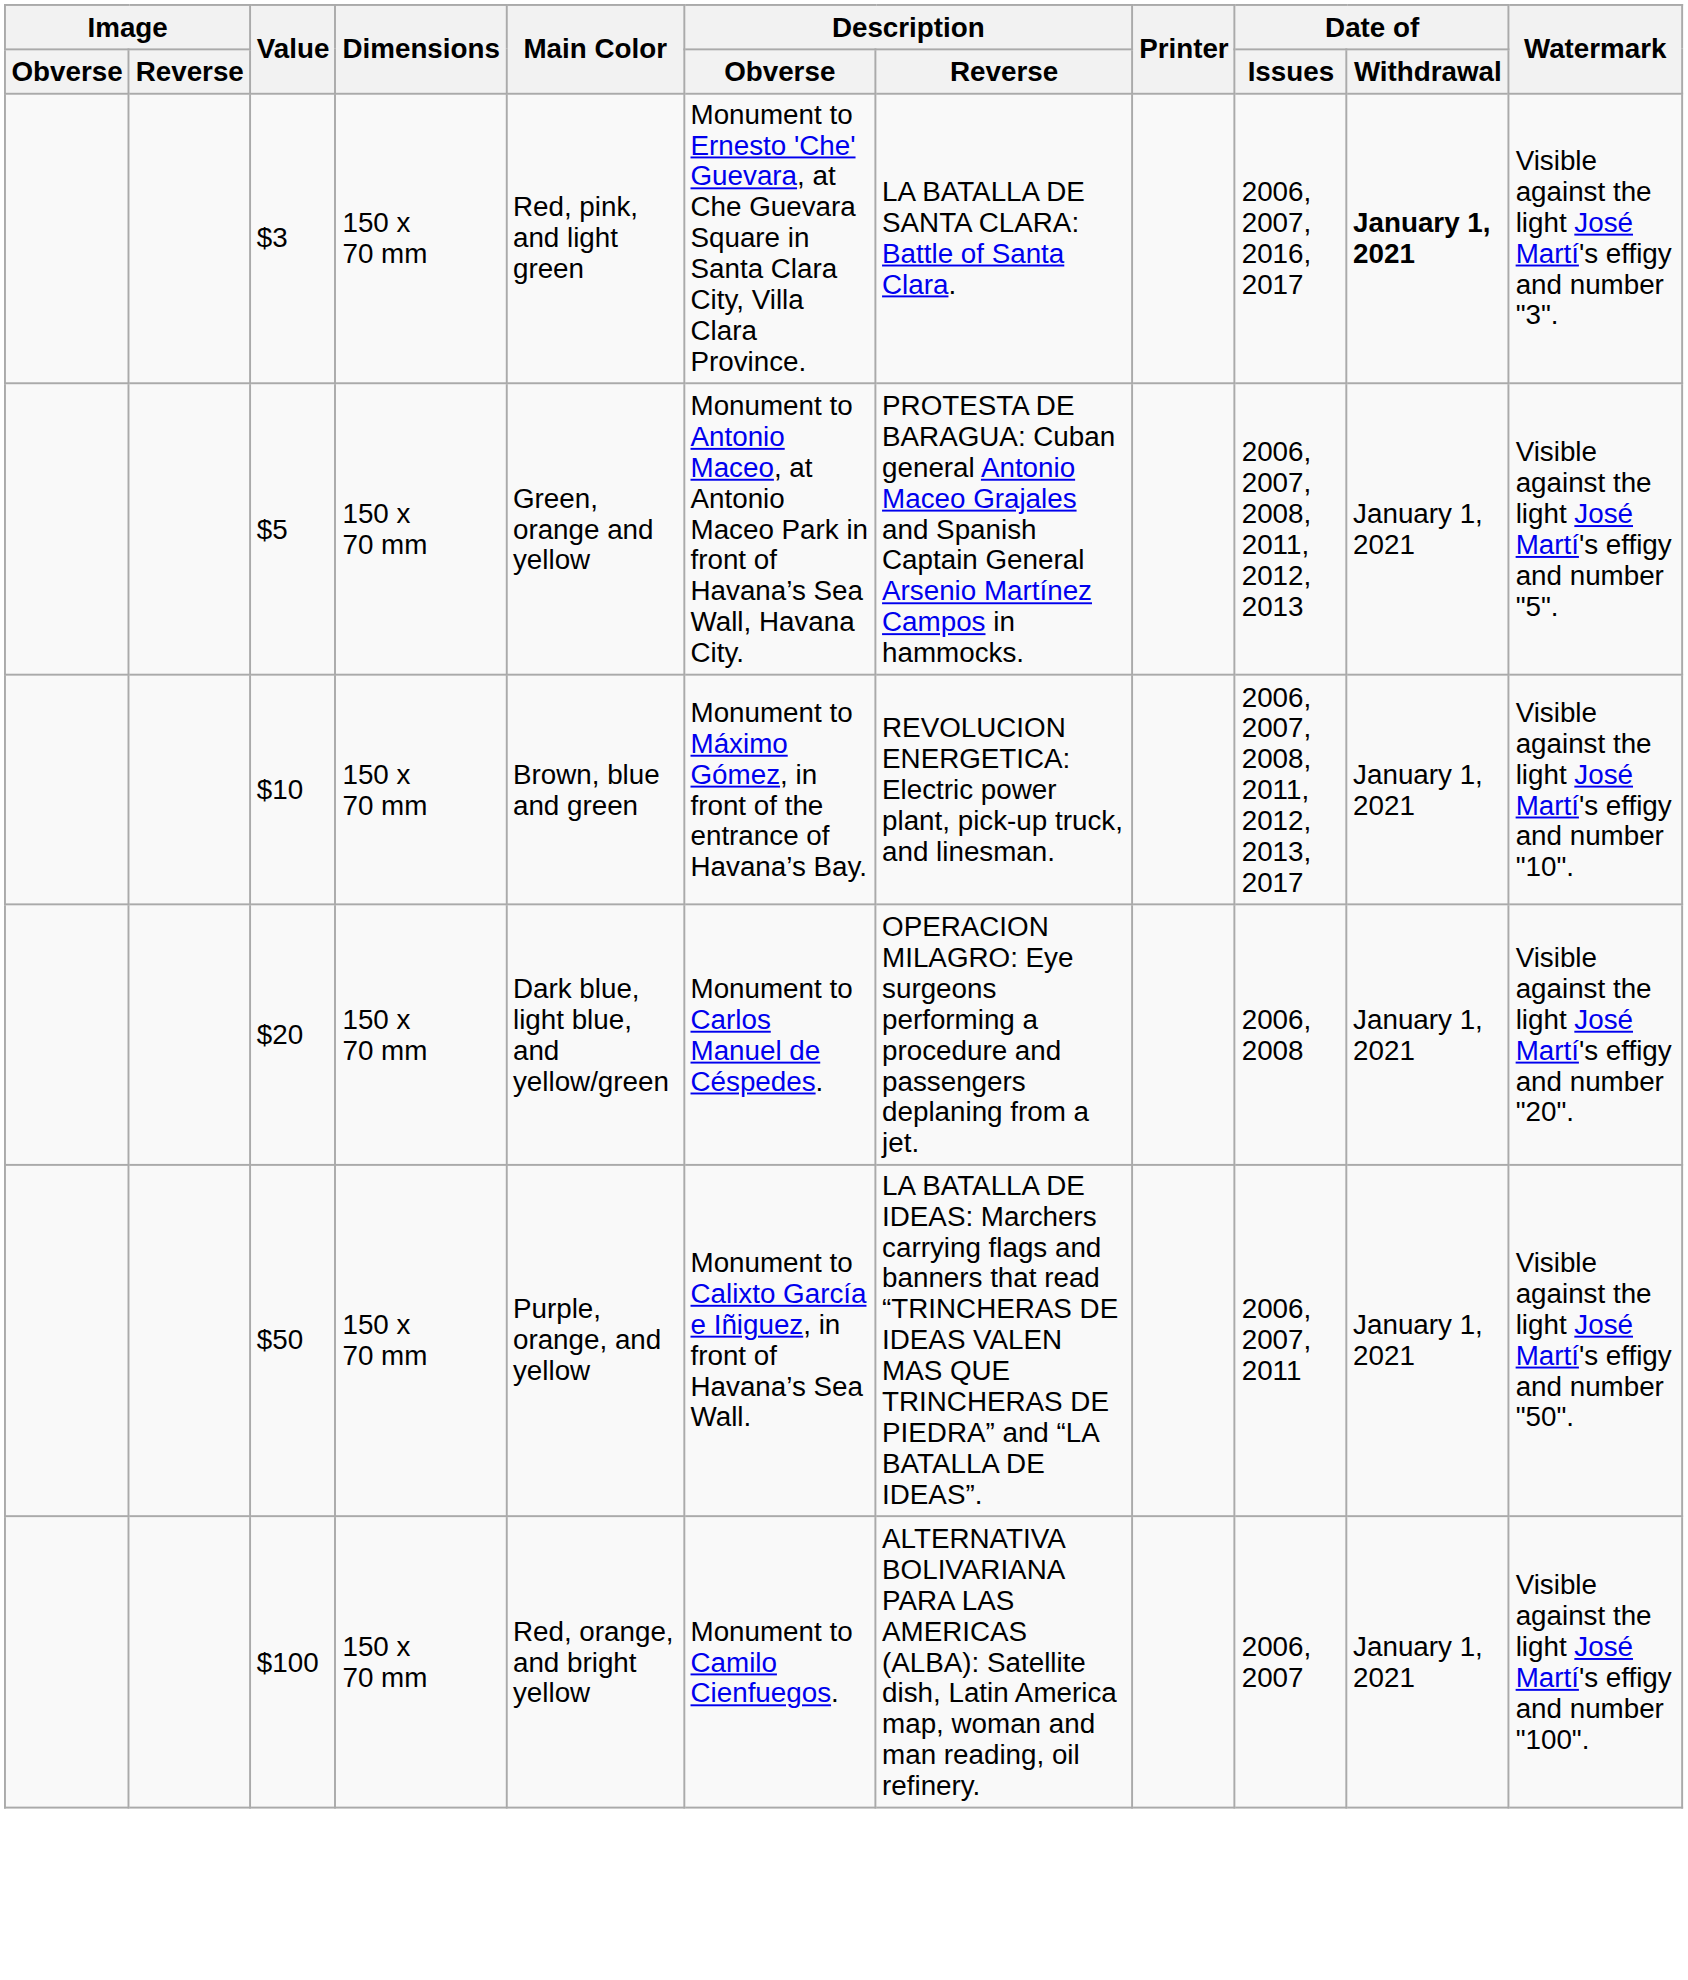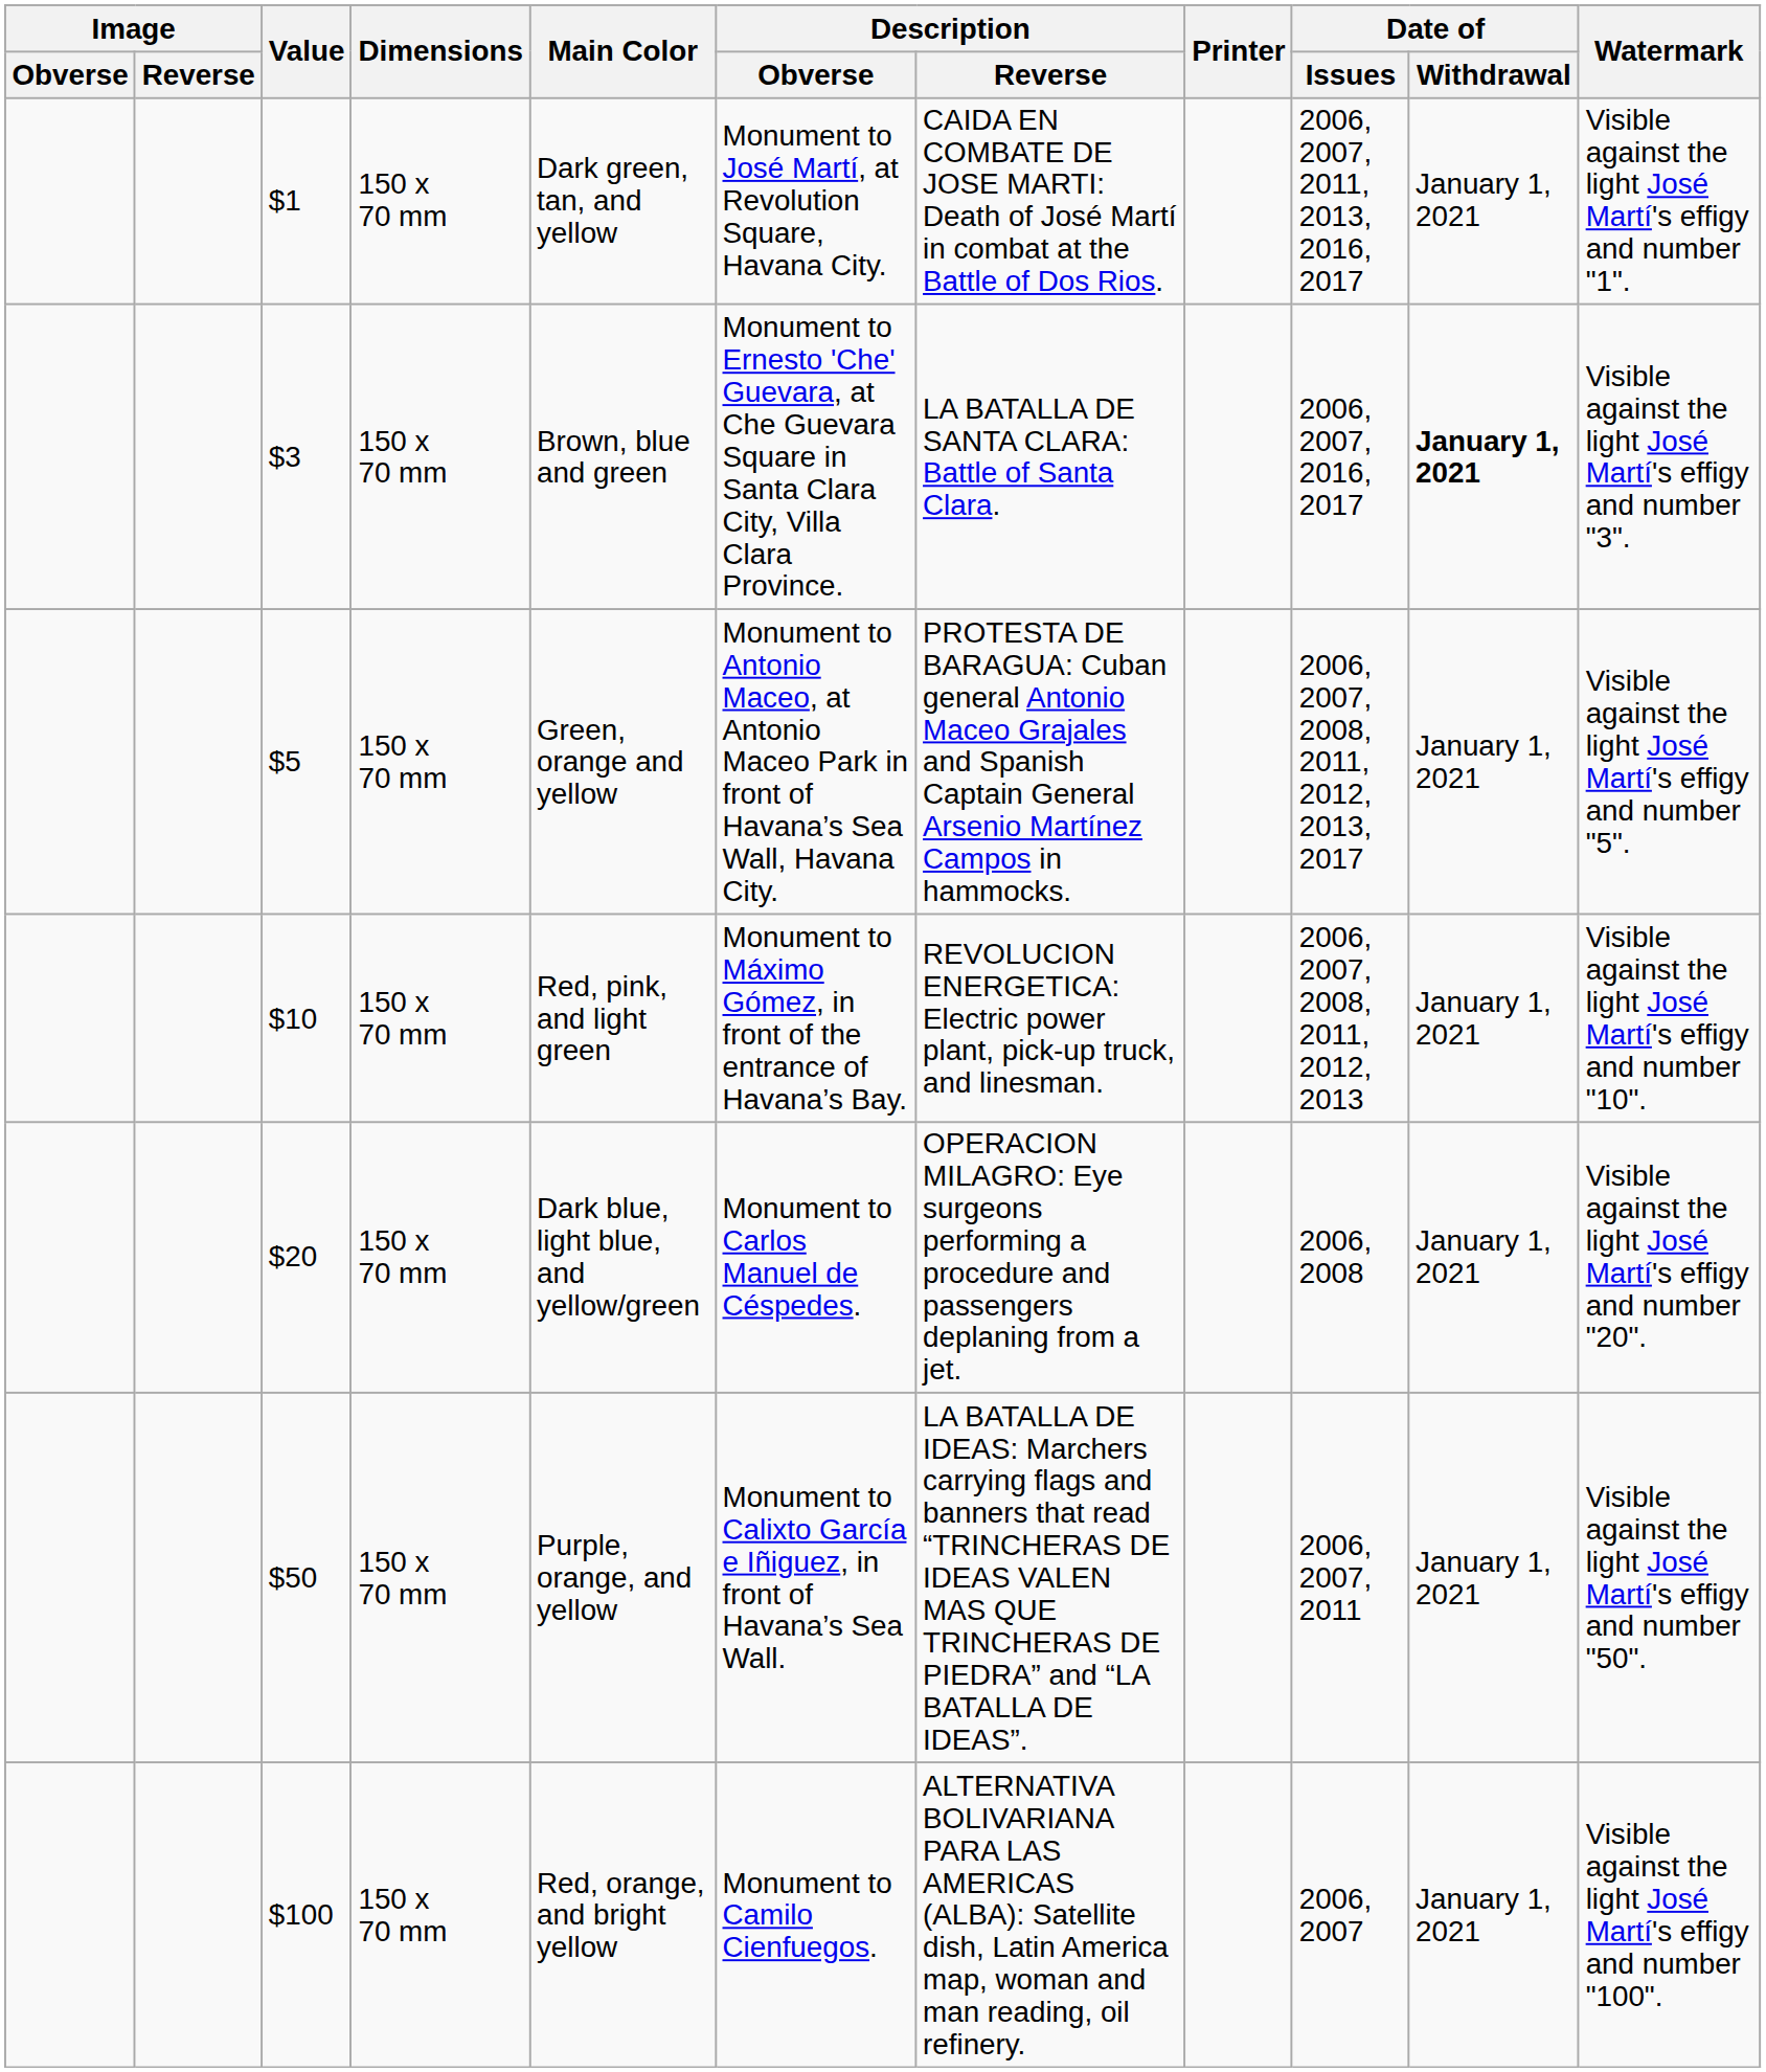+ row: $1 | 150 x 70 mm | Dark green, tan, and yellow | Monument to José Martí, at Revolution Square, Havana City. | CAIDA EN COMBATE DE JOSE MARTI: Death of José Martí in combat at the Battle of Dos Rios. | 2006, 2007, 2011, 2013, 2016, 2017 | January 1, 2021 | Visible against the light José Martí's effigy and number "1".
$3 | Main Color: Red, pink, and light green -> Brown, blue and green
$5 | Date of / Issues: 2006, 2007, 2008, 2011, 2012, 2013 -> 2006, 2007, 2008, 2011, 2012, 2013, 2017
$10 | Main Color: Brown, blue and green -> Red, pink, and light green
$10 | Date of / Issues: 2006, 2007, 2008, 2011, 2012, 2013, 2017 -> 2006, 2007, 2008, 2011, 2012, 2013
